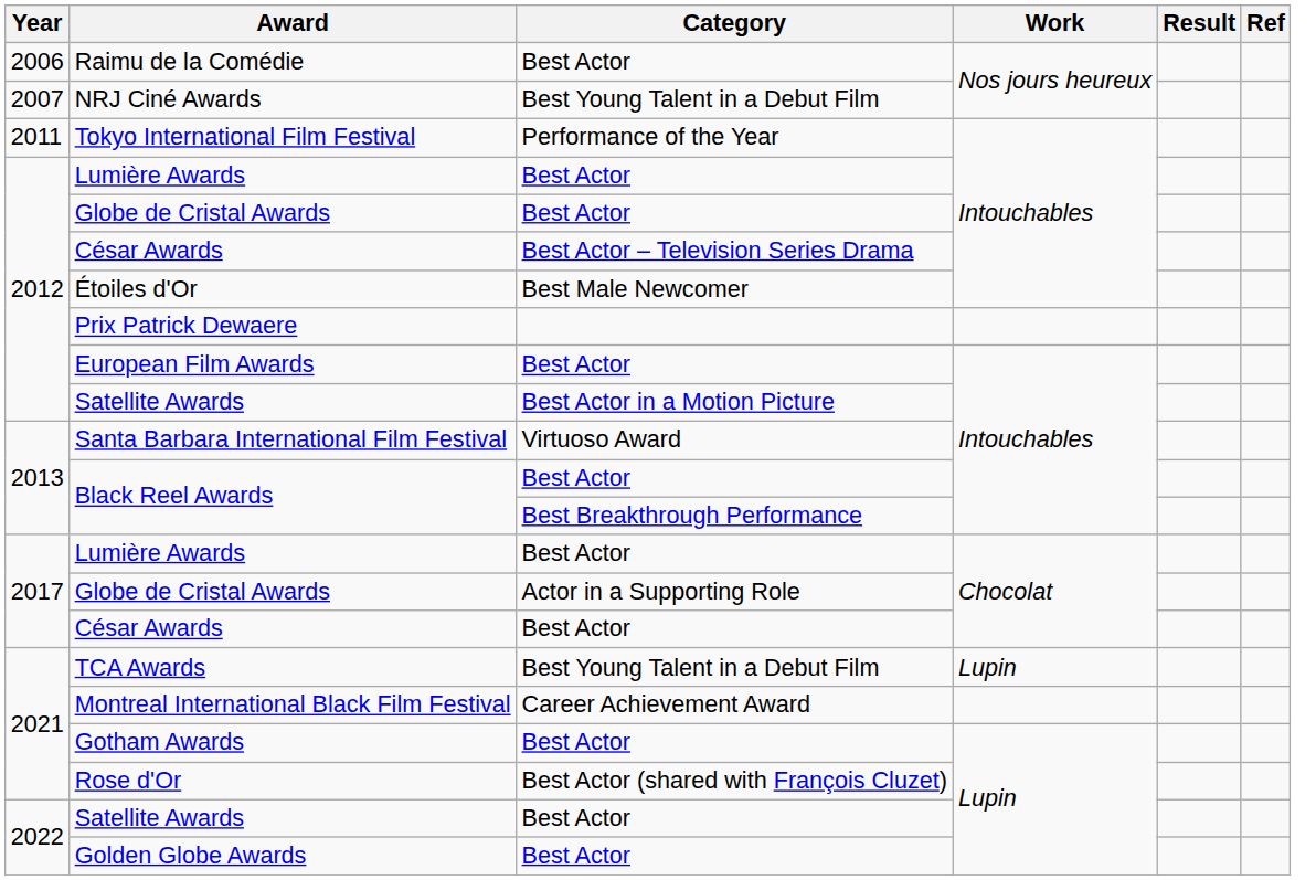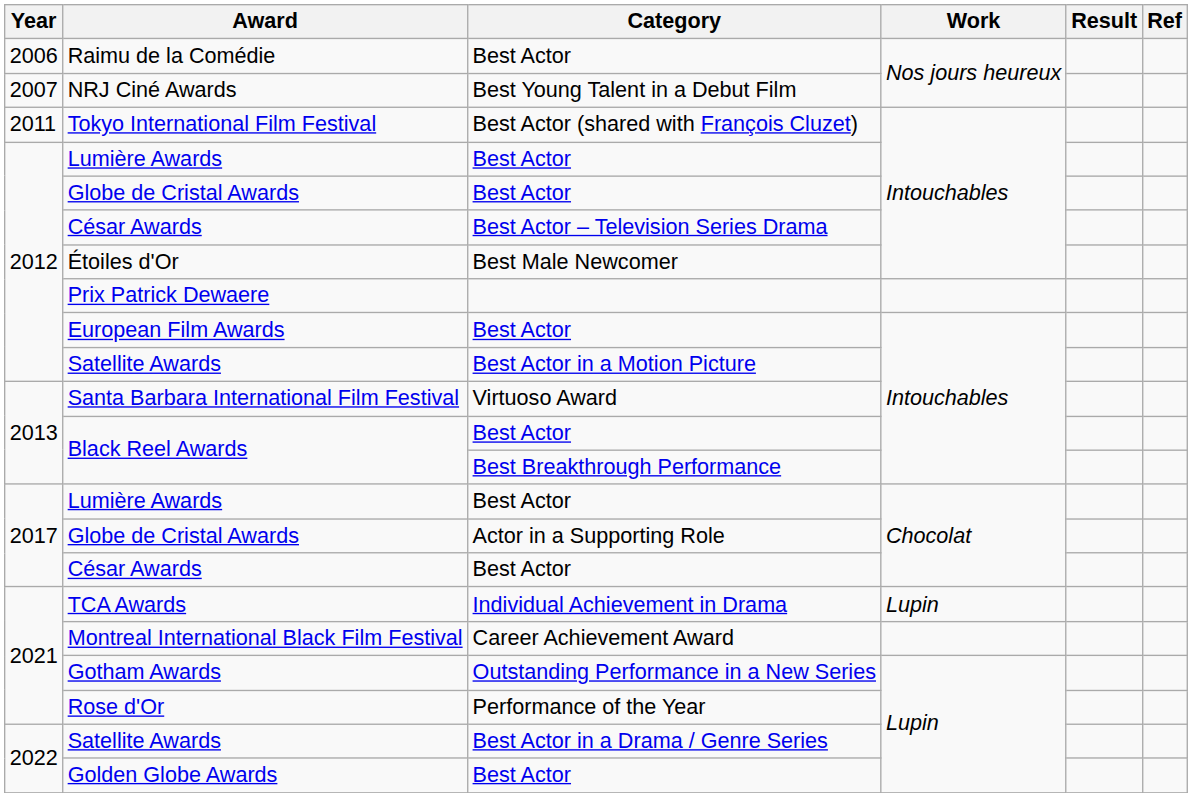Tokyo International Film Festival | Category: Performance of the Year -> Best Actor (shared with François Cluzet)
TCA Awards | Category: Best Young Talent in a Debut Film -> Individual Achievement in Drama
Gotham Awards | Category: Best Actor -> Outstanding Performance in a New Series
Rose d'Or | Category: Best Actor (shared with François Cluzet) -> Performance of the Year
2022 / Satellite Awards | Category: Best Actor -> Best Actor in a Drama / Genre Series
